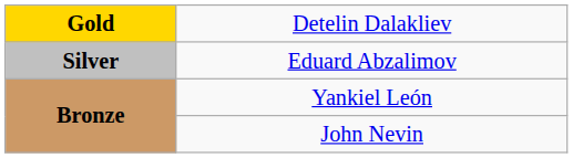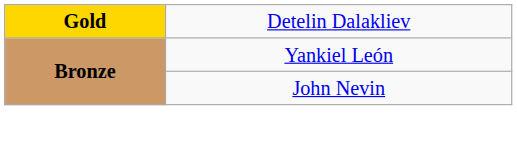- row: Silver | Eduard Abzalimov
